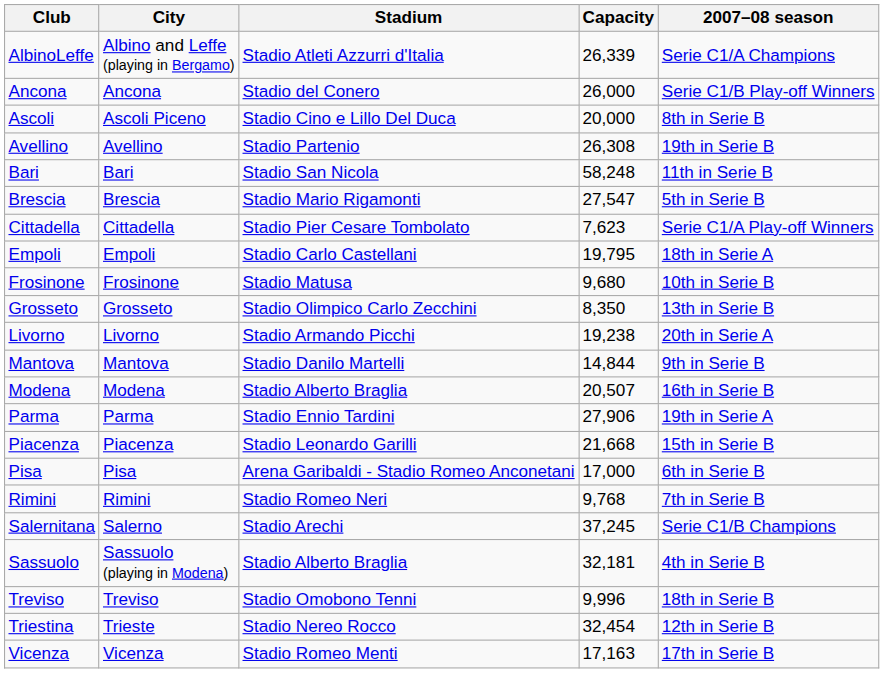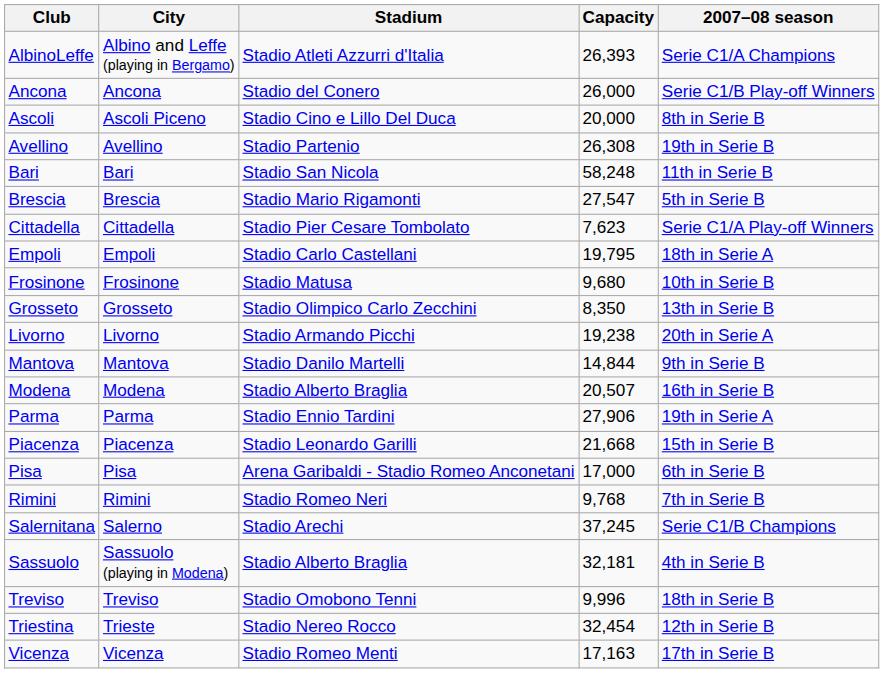AlbinoLeffe | Capacity: 26,339 -> 26,393
